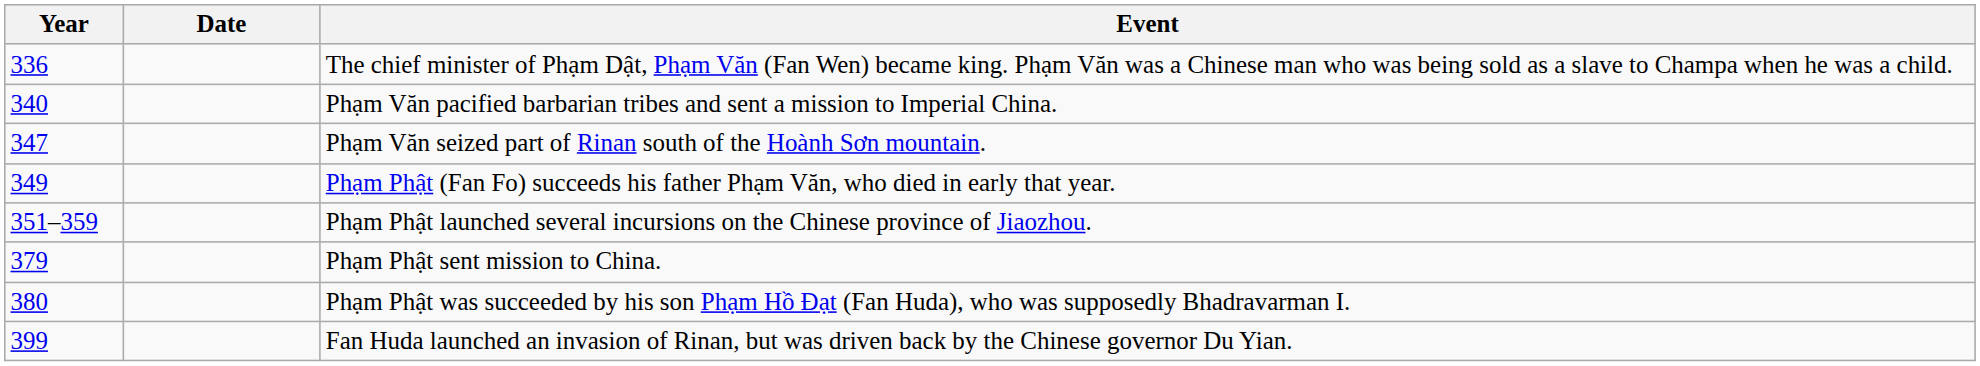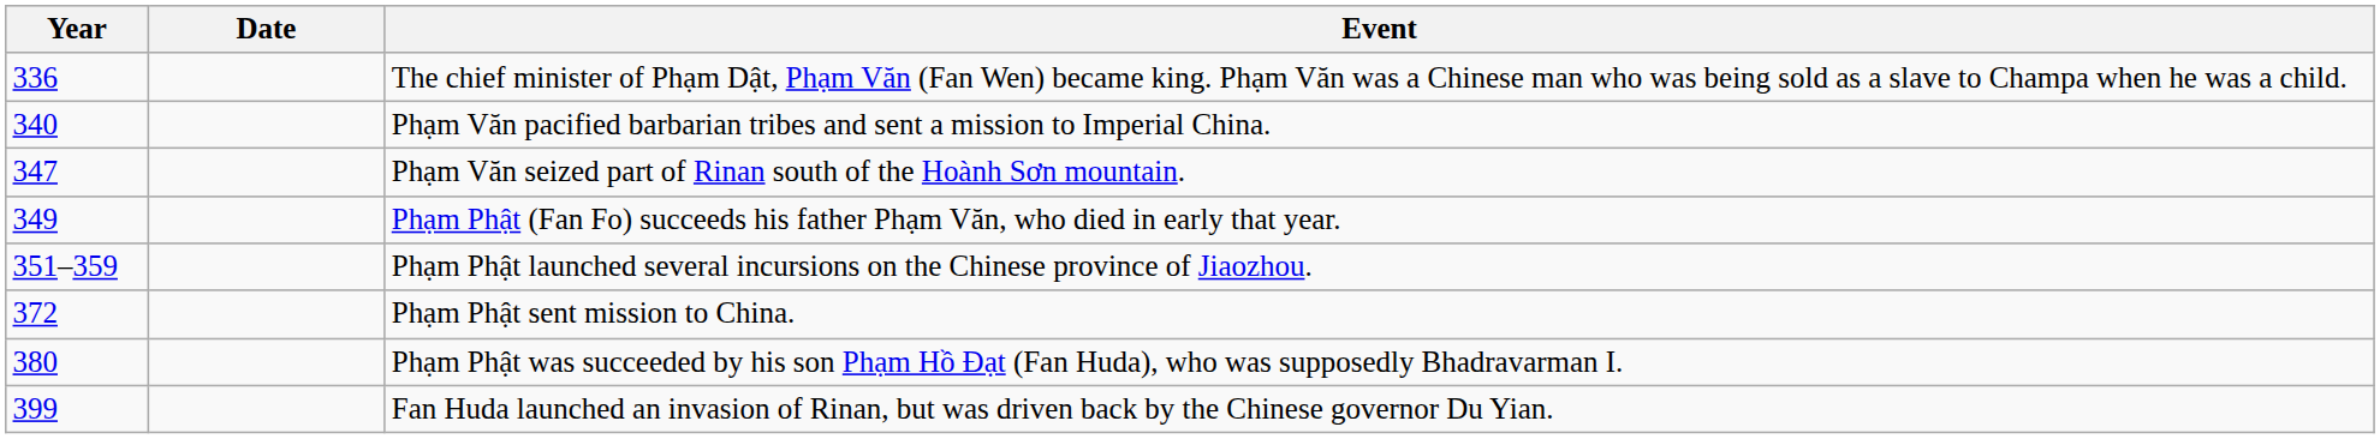Phạm Phật sent mission to China. | Year: 379 -> 372
